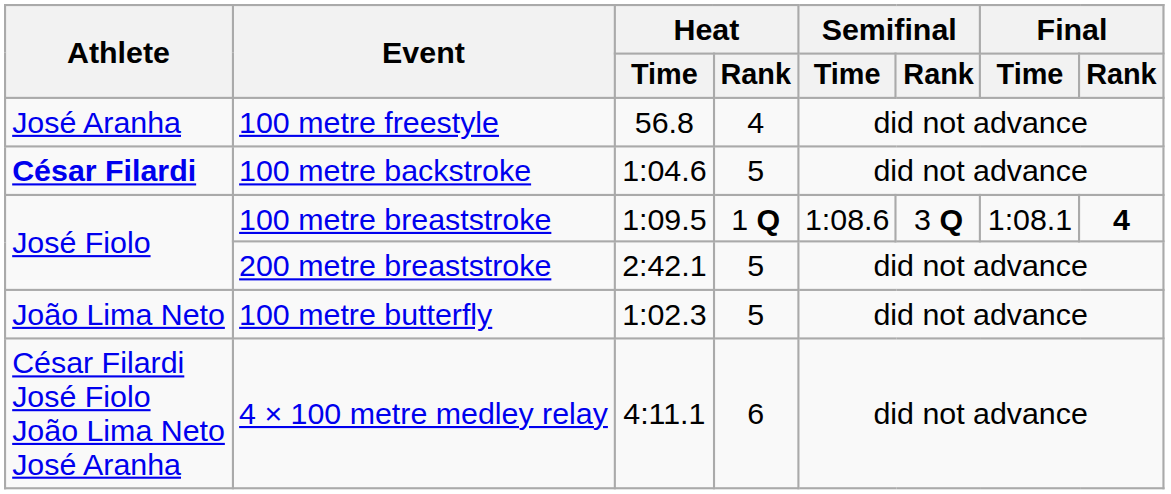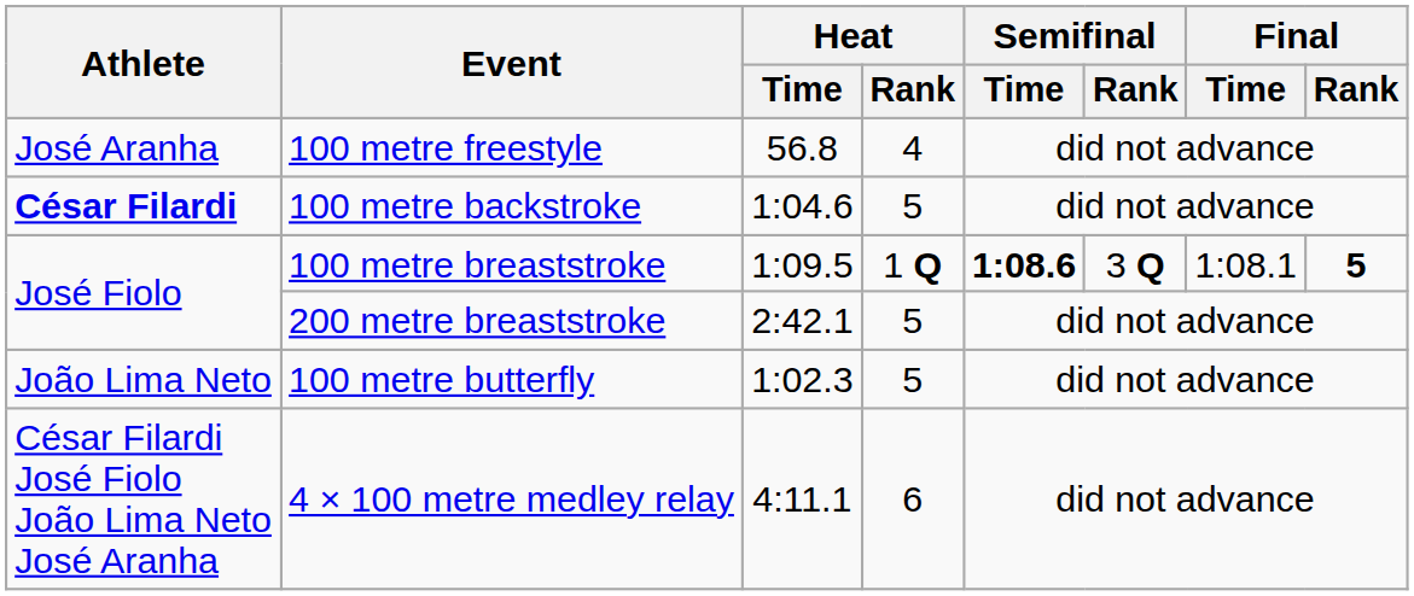100 metre breaststroke | Semifinal / Time: normal -> bold
100 metre breaststroke | Final / Rank: 4 -> 5
